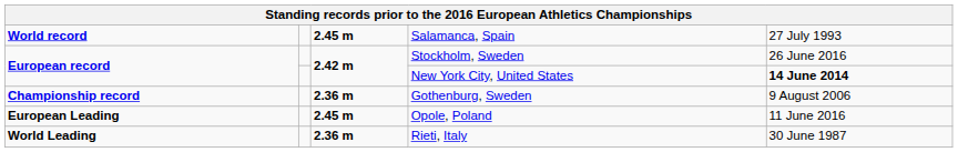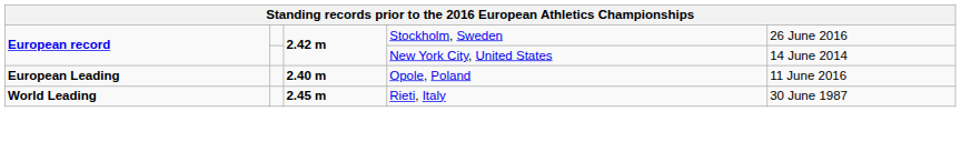- row: World record | 2.45 m | Salamanca, Spain | 27 July 1993
New York City, United States | column 5: bold -> normal
- row: Championship record | 2.36 m | Gothenburg, Sweden | 9 August 2006
Opole, Poland | column 3: 2.45 m -> 2.40 m
Rieti, Italy | column 3: 2.36 m -> 2.45 m
